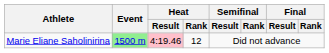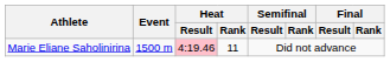Marie Eliane Saholinirina | Event: lightgreen background -> no background
Marie Eliane Saholinirina | Heat / Rank: 12 -> 11
